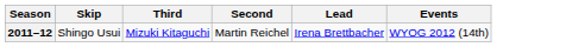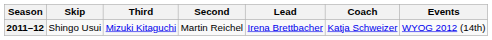+ column: Coach | Katja Schweizer
